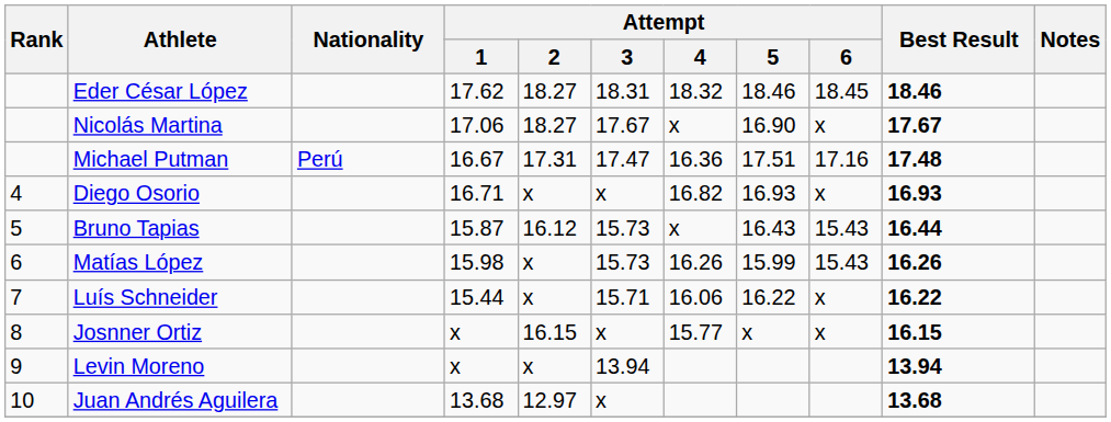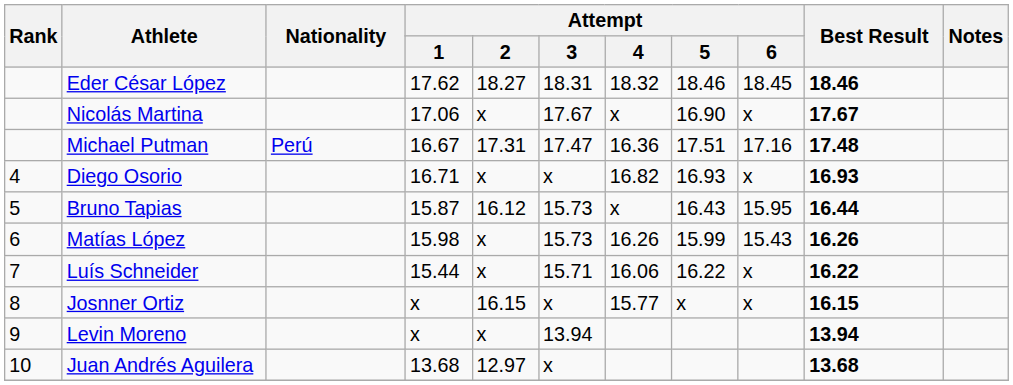Nicolás Martina | Attempt / 2: 18.27 -> x
Bruno Tapias | Attempt / 6: 15.43 -> 15.95
